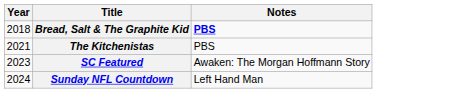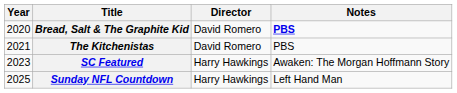+ column: Director | David Romero | David Romero | Harry Hawkings | Harry Hawkings
Bread, Salt & The Graphite Kid | Year: 2018 -> 2020
Sunday NFL Countdown | Year: 2024 -> 2025
